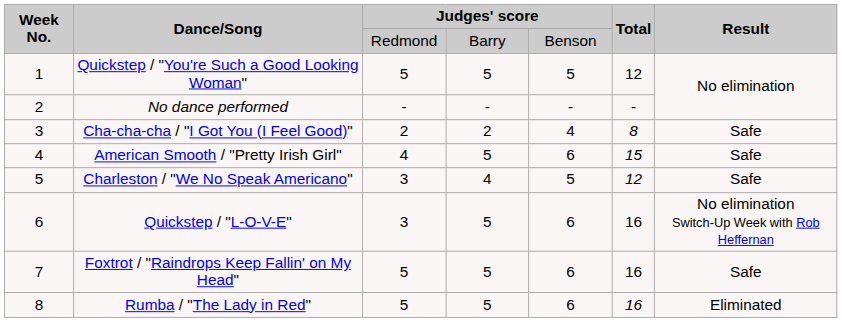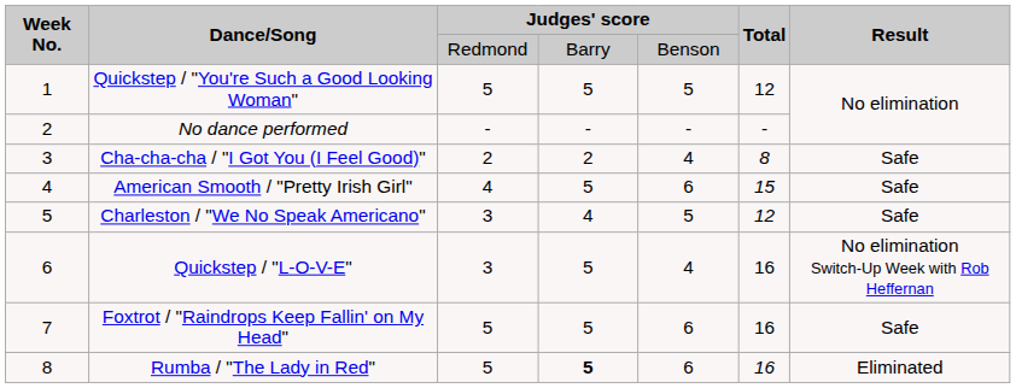Quickstep / "L-O-V-E" | column 5: 6 -> 4
Rumba / "The Lady in Red" | column 4: normal -> bold
